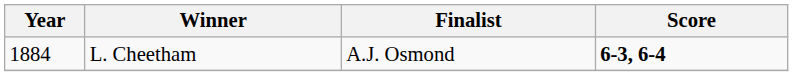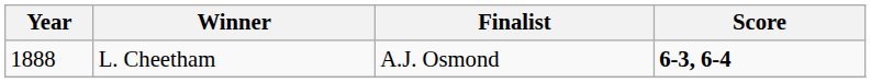L. Cheetham | Year: 1884 -> 1888
